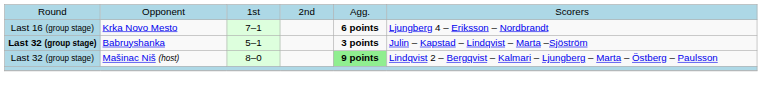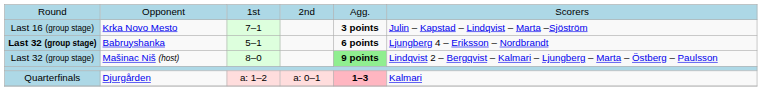Krka Novo Mesto | column 5: 6 points -> 3 points
Krka Novo Mesto | column 6: Ljungberg 4 – Eriksson – Nordbrandt -> Julin – Kapstad – Lindqvist – Marta –Sjöström
Babruyshanka | column 5: 3 points -> 6 points
Babruyshanka | column 6: Julin – Kapstad – Lindqvist – Marta –Sjöström -> Ljungberg 4 – Eriksson – Nordbrandt
+ row: Quarterfinals | Djurgården | a: 1–2 | a: 0–1 | 1–3 | Kalmari
